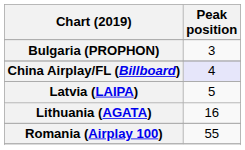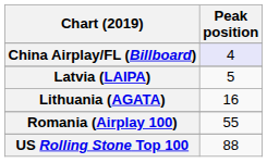- row: Bulgaria (PROPHON) | 3
+ row: US Rolling Stone Top 100 | 88
